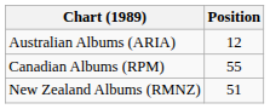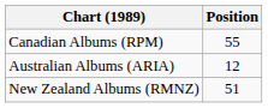rows swapped: Australian Albums (ARIA) <-> Canadian Albums (RPM)
